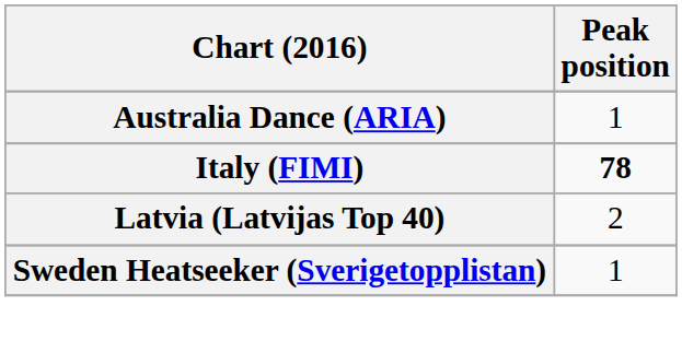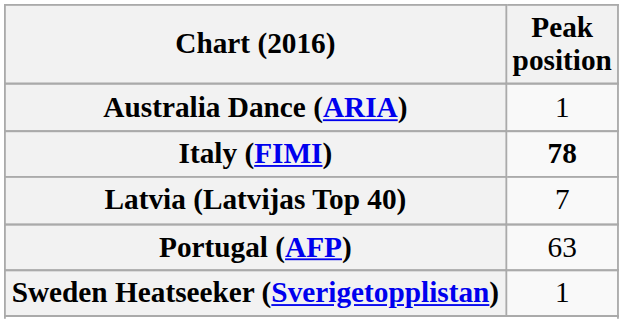Latvia (Latvijas Top 40) | Peak position: 2 -> 7
+ row: Portugal (AFP) | 63
